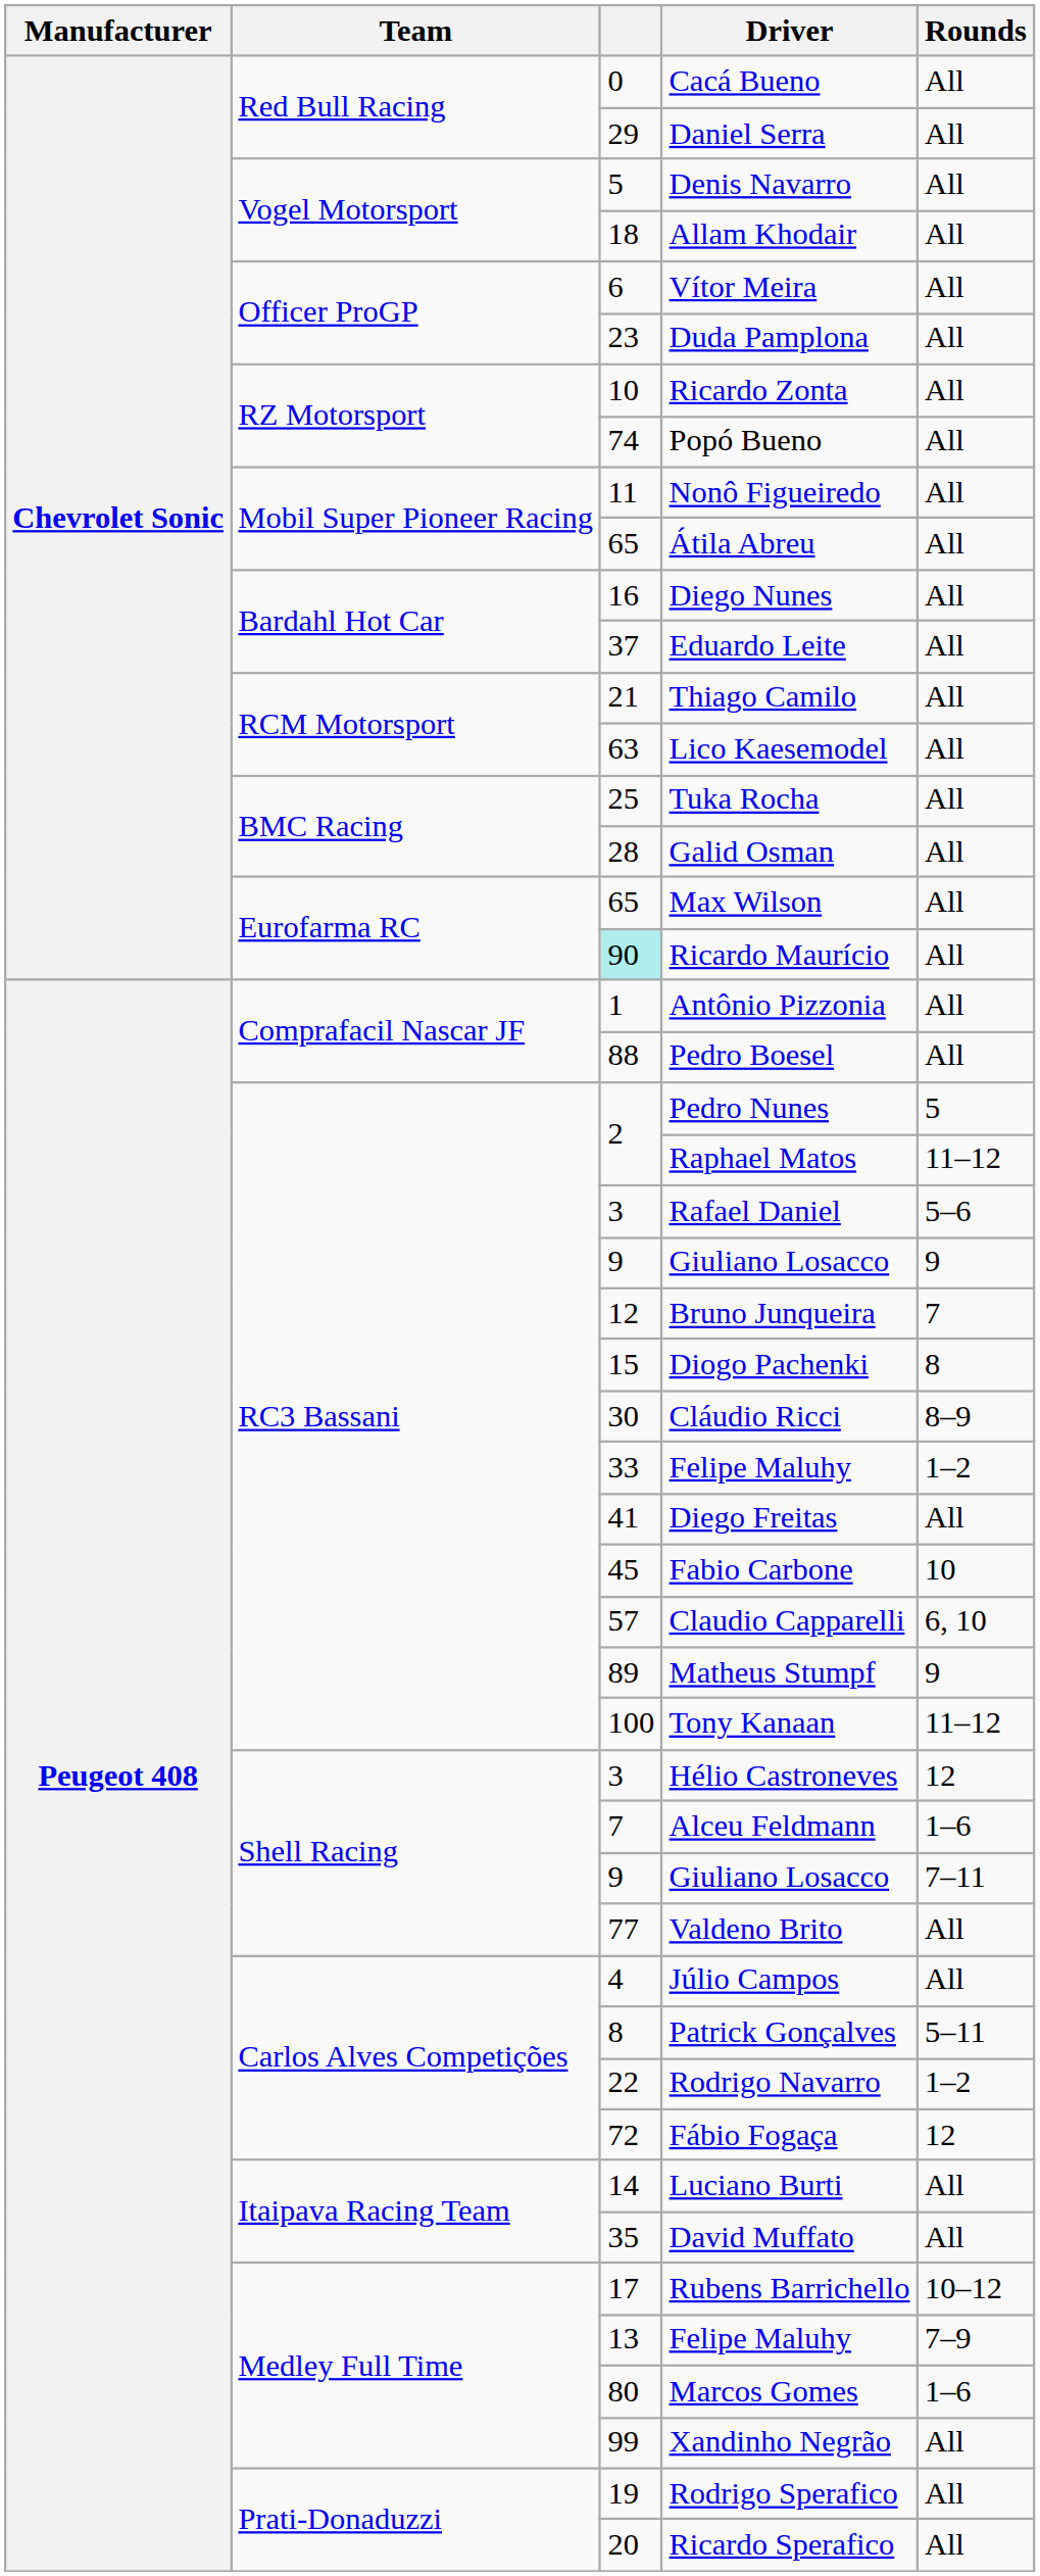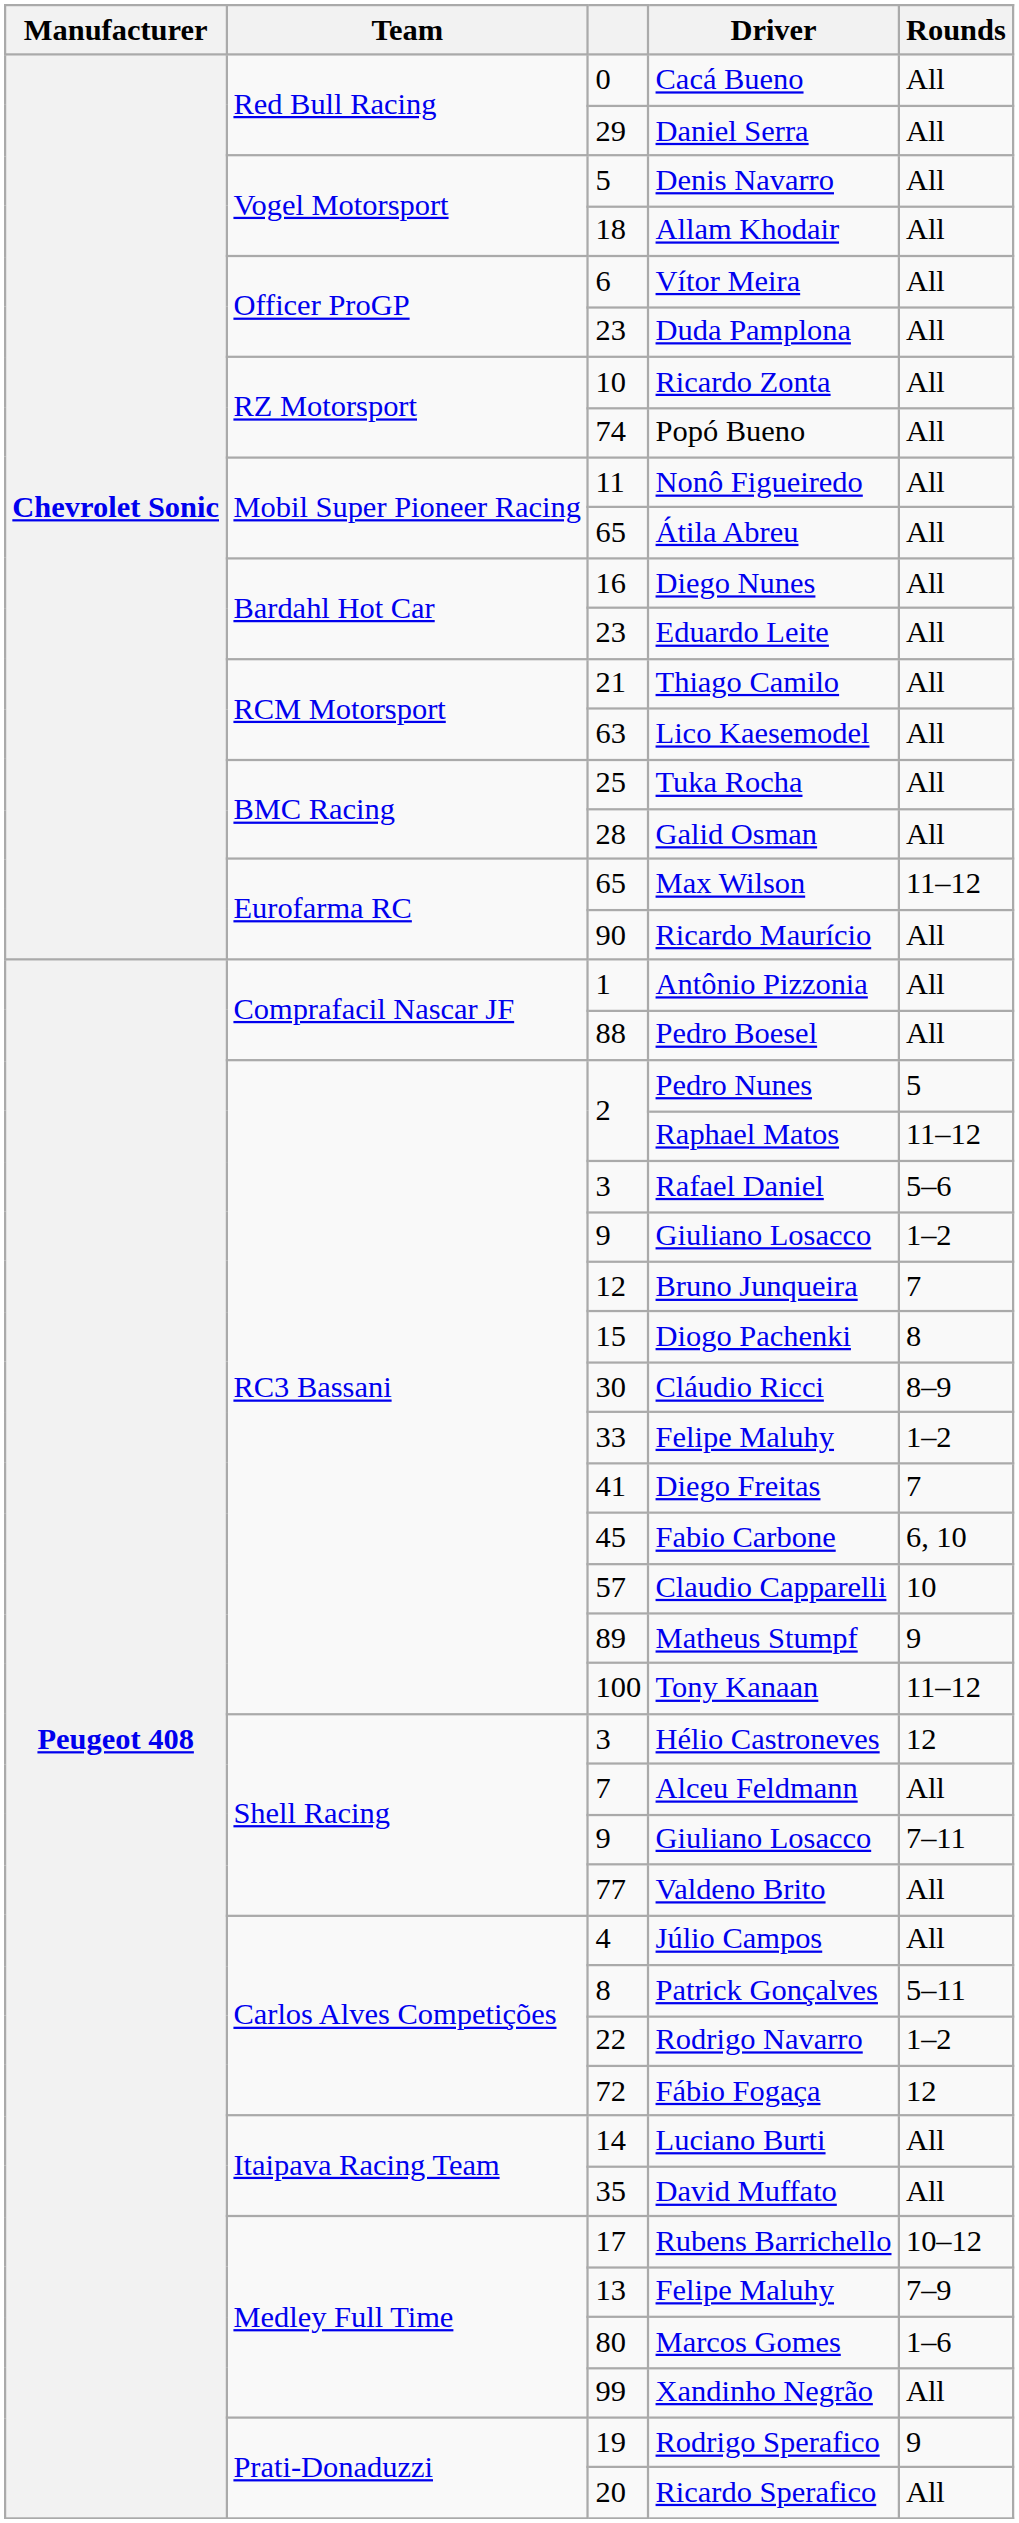Eduardo Leite | column 3: 37 -> 23
Max Wilson | Rounds: All -> 11–12
Ricardo Maurício | column 3: paleturquoise background -> no background
RC3 Bassani / Giuliano Losacco | Rounds: 9 -> 1–2
Diego Freitas | Rounds: All -> 7
Fabio Carbone | Rounds: 10 -> 6, 10
Claudio Capparelli | Rounds: 6, 10 -> 10
Alceu Feldmann | Rounds: 1–6 -> All
Rodrigo Sperafico | Rounds: All -> 9
